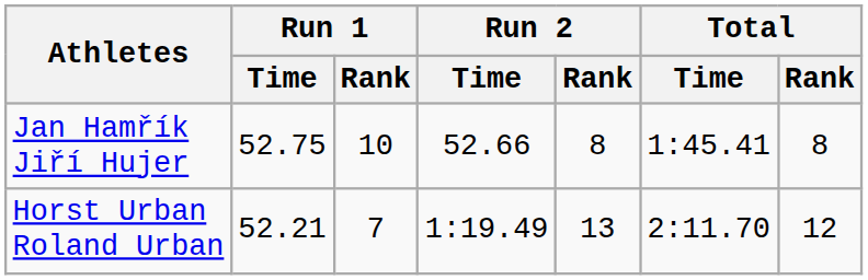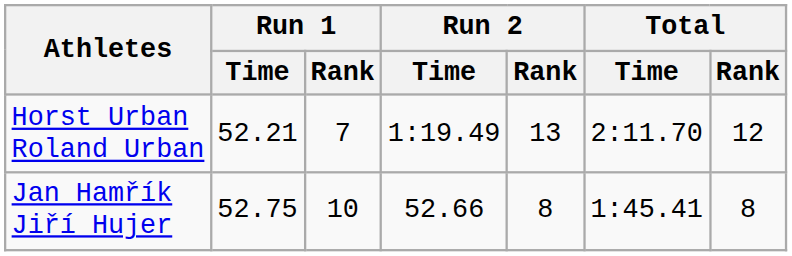rows swapped: Jan Hamřík Jiří Hujer <-> Horst Urban Roland Urban
